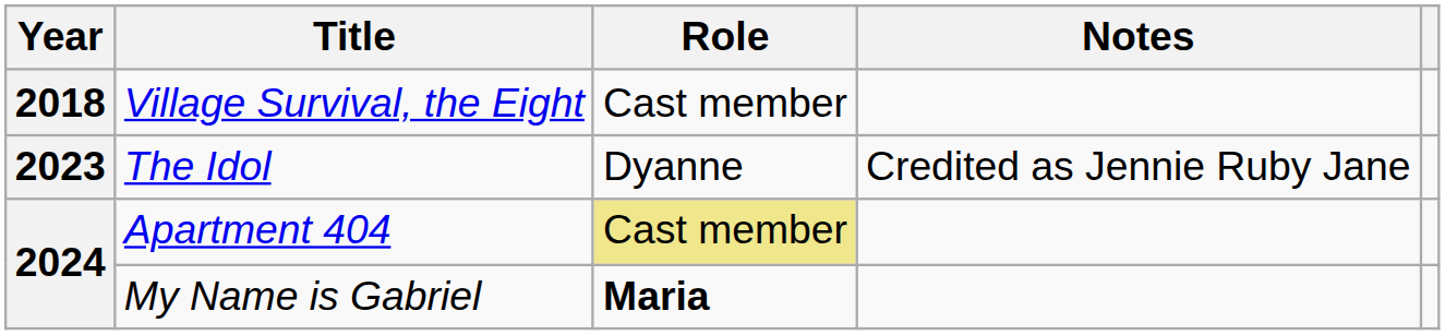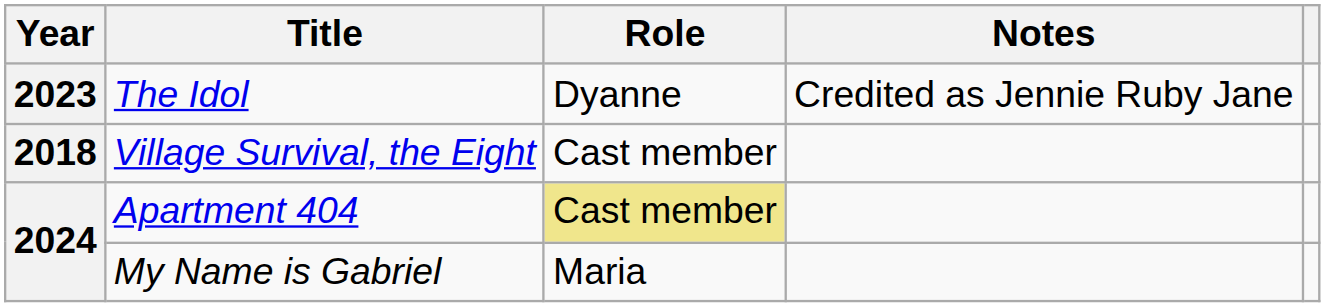rows swapped: Village Survival, the Eight <-> The Idol
My Name is Gabriel | Role: bold -> normal
